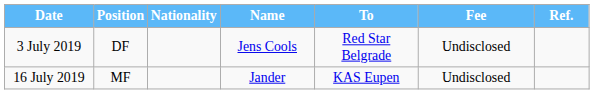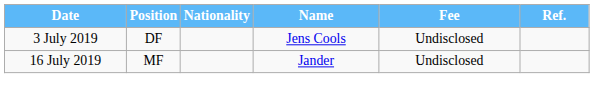- column: To | Red Star Belgrade | KAS Eupen
